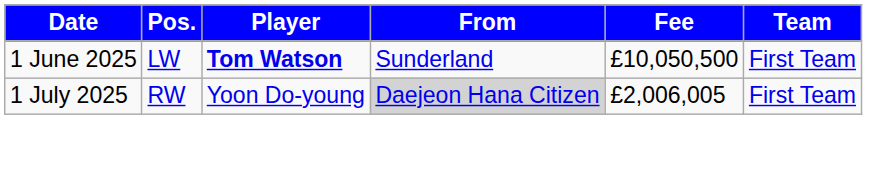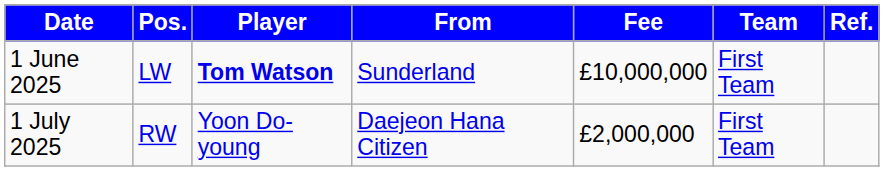+ column: Ref.
1 June 2025 | Fee: £10,050,500 -> £10,000,000
1 July 2025 | From: lightgrey background -> no background
1 July 2025 | Fee: £2,006,005 -> £2,000,000
